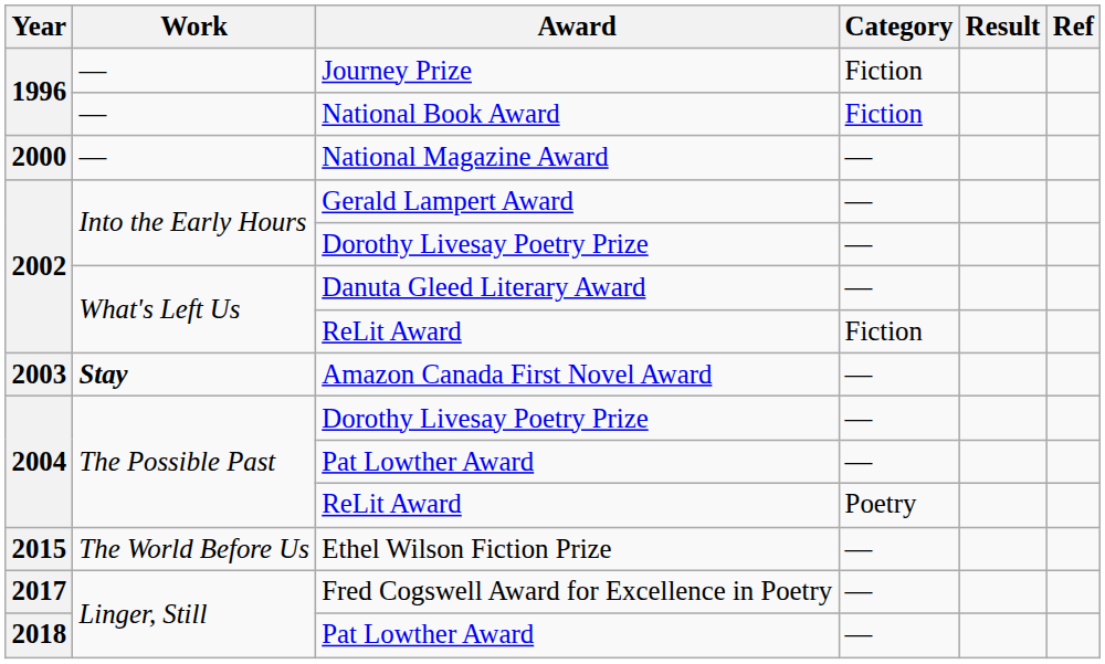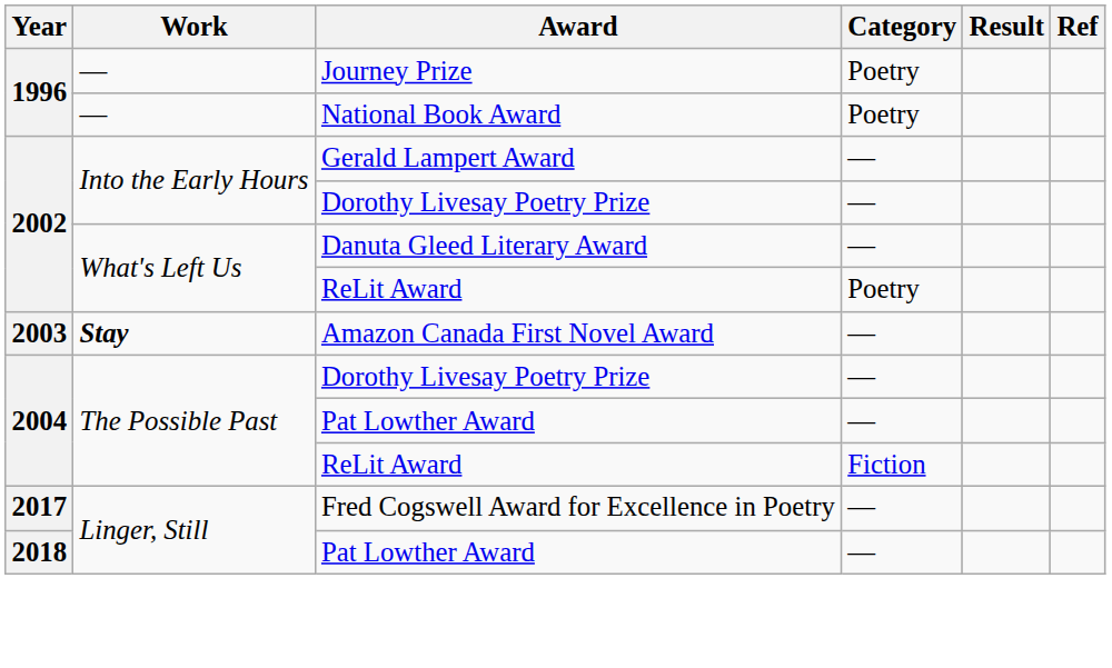Journey Prize | Category: Fiction -> Poetry
National Book Award | Category: Fiction -> Poetry
- row: 2000 | — | National Magazine Award | —
2002 / ReLit Award | Category: Fiction -> Poetry
2004 / ReLit Award | Category: Poetry -> Fiction
- row: 2015 | The World Before Us | Ethel Wilson Fiction Prize | —
